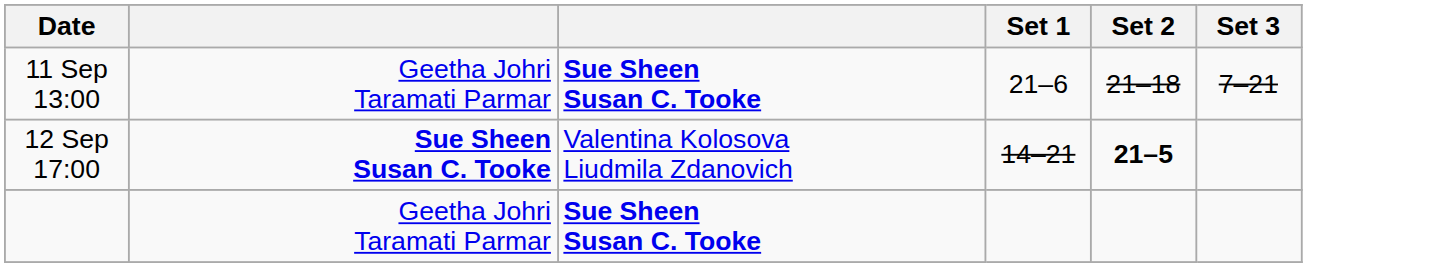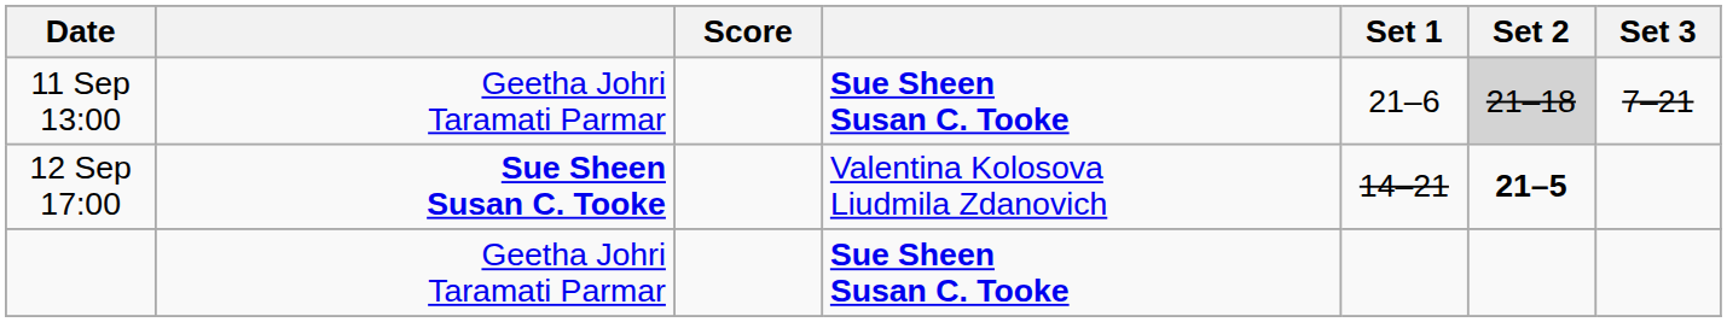+ column: Score
11 Sep 13:00 | Set 2: no background -> lightgrey background
